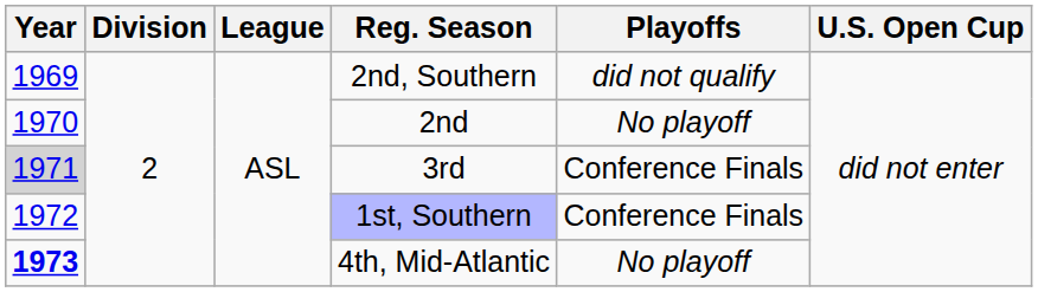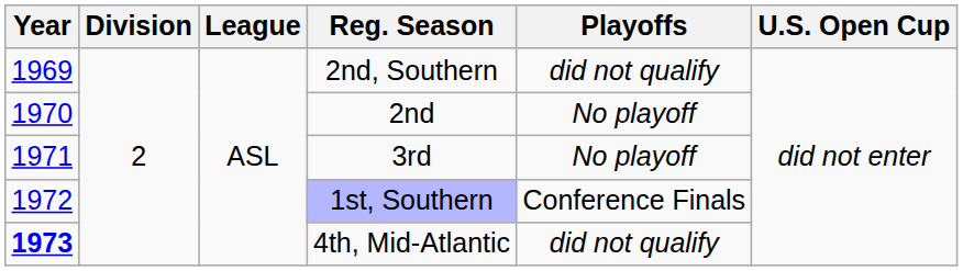3rd | Year: lightgrey background -> no background
3rd | Playoffs: Conference Finals -> No playoff
4th, Mid-Atlantic | Playoffs: No playoff -> did not qualify
